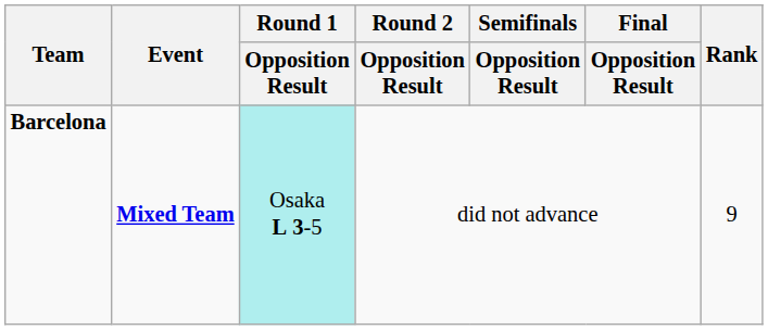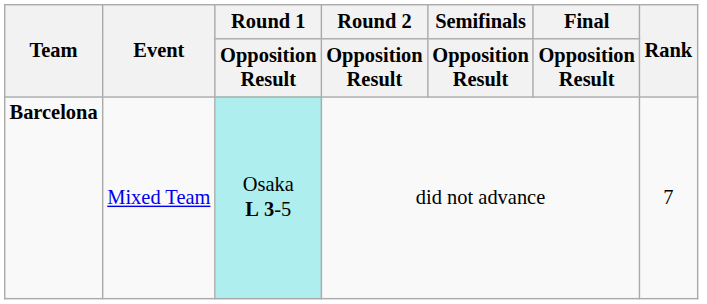Barcelona | Event: bold -> normal
Barcelona | Rank: 9 -> 7
